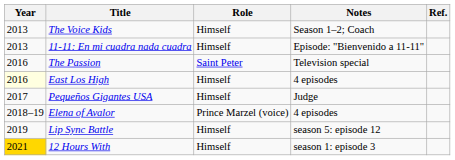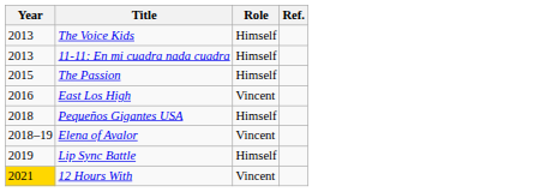- column: Notes | Season 1–2; Coach | Episode: "Bienvenido a 11-11" | Television special | 4 episodes | Judge | 4 episodes | season 5: episode 12 | season 1: episode 3
The Passion | Year: 2016 -> 2015
The Passion | Role: Saint Peter -> Himself
East Los High | Year: lightyellow background -> no background
East Los High | Role: Himself -> Vincent
Pequeños Gigantes USA | Year: 2017 -> 2018
Elena of Avalor | Role: Prince Marzel (voice) -> Vincent
12 Hours With | Role: Himself -> Vincent
